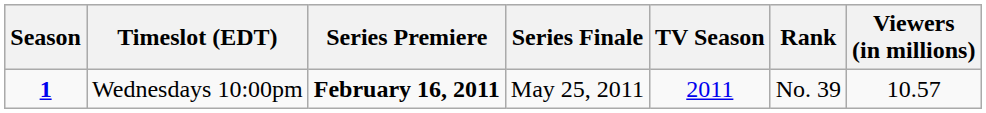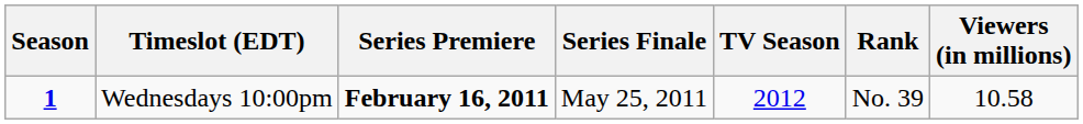Wednesdays 10:00pm | TV Season: 2011 -> 2012
Wednesdays 10:00pm | Viewers (in millions): 10.57 -> 10.58
